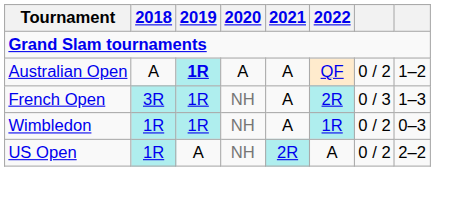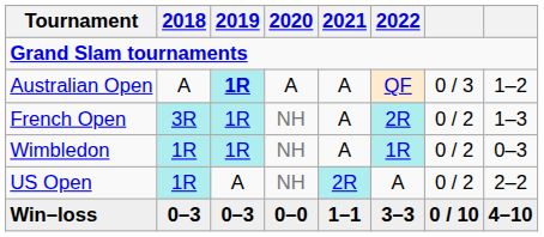Australian Open | column 7: 0 / 2 -> 0 / 3
French Open | column 7: 0 / 3 -> 0 / 2
+ row: Win–loss | 0–3 | 0–3 | 0–0 | 1–1 | 3–3 | 0 / 10 | 4–10
